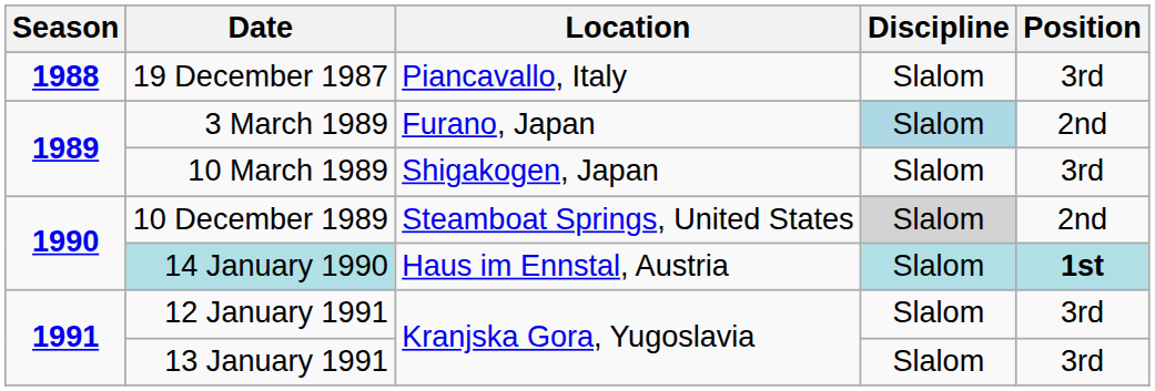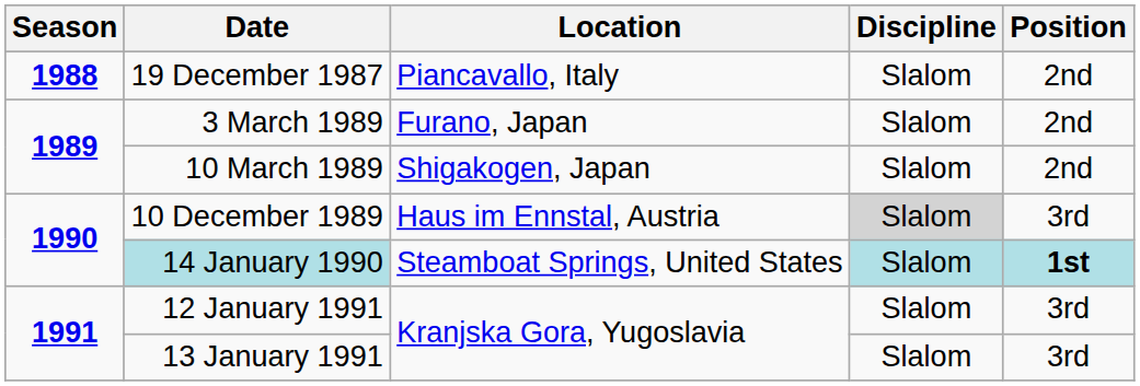19 December 1987 | Position: 3rd -> 2nd
3 March 1989 | Discipline: lightblue background -> no background
10 March 1989 | Position: 3rd -> 2nd
10 December 1989 | Location: Steamboat Springs, United States -> Haus im Ennstal, Austria
10 December 1989 | Position: 2nd -> 3rd
14 January 1990 | Location: Haus im Ennstal, Austria -> Steamboat Springs, United States
